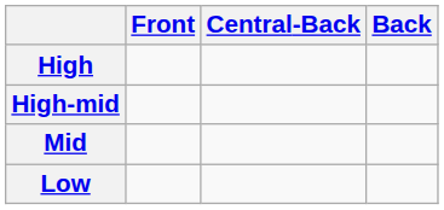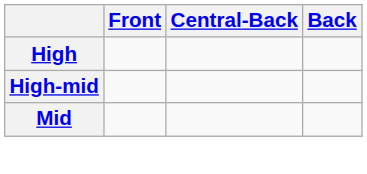- row: Low
